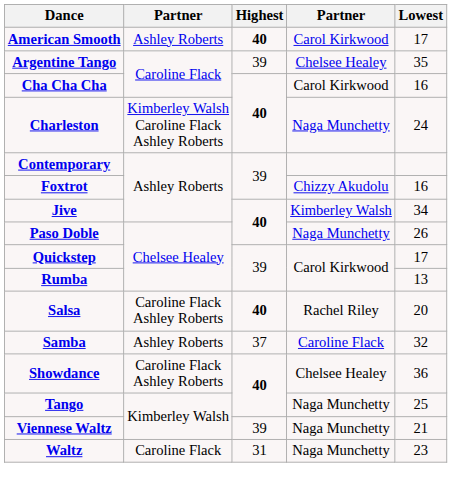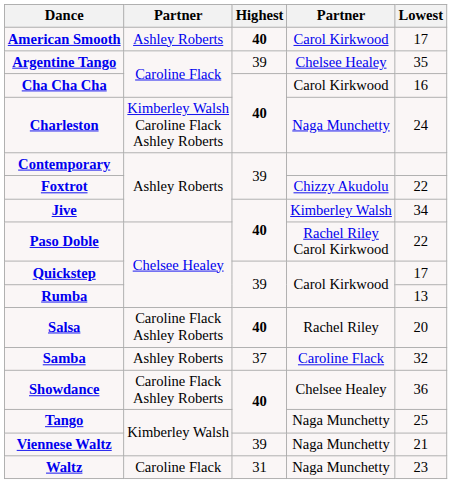Foxtrot | Lowest: 16 -> 22
Paso Doble | column 4: Naga Munchetty -> Rachel Riley Carol Kirkwood
Paso Doble | Lowest: 26 -> 22
